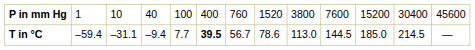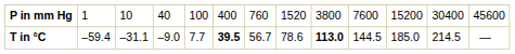T in °C | column 4: –9.4 -> –9.0
T in °C | column 9: normal -> bold
